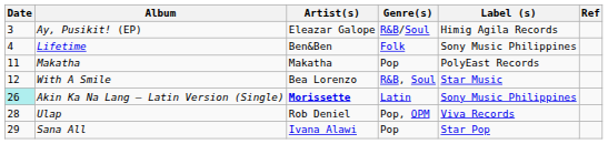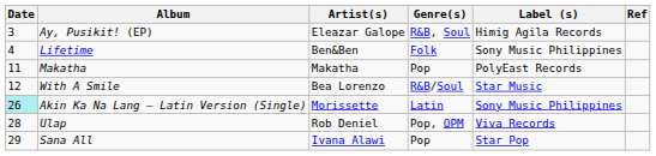Ay, Pusikit! (EP) | Genre(s): R&B/Soul -> R&B, Soul
With A Smile | Genre(s): R&B, Soul -> R&B/Soul
Akin Ka Na Lang – Latin Version (Single) | Artist(s): bold -> normal
